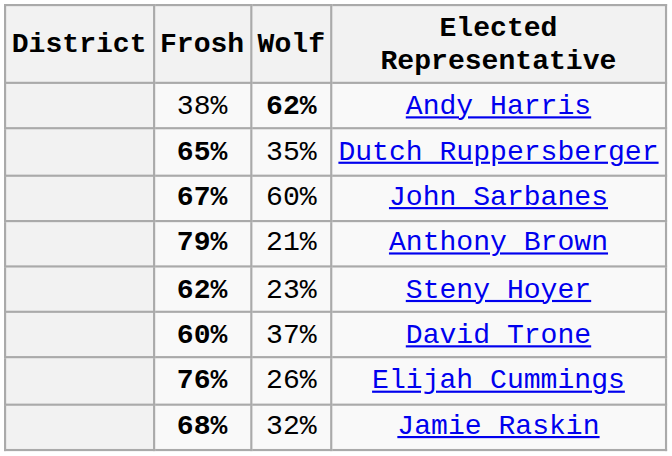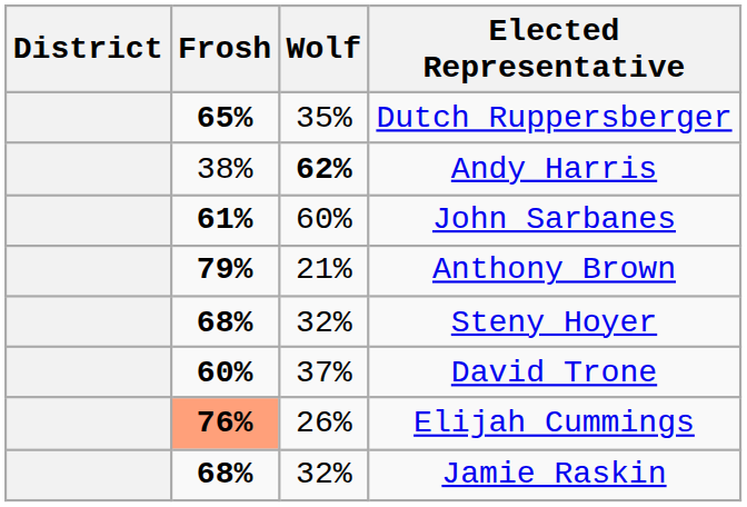rows swapped: Andy Harris <-> Dutch Ruppersberger
John Sarbanes | Frosh: 67% -> 61%
Steny Hoyer | Frosh: 62% -> 68%
Steny Hoyer | Wolf: 23% -> 32%
Elijah Cummings | Frosh: no background -> lightsalmon background
